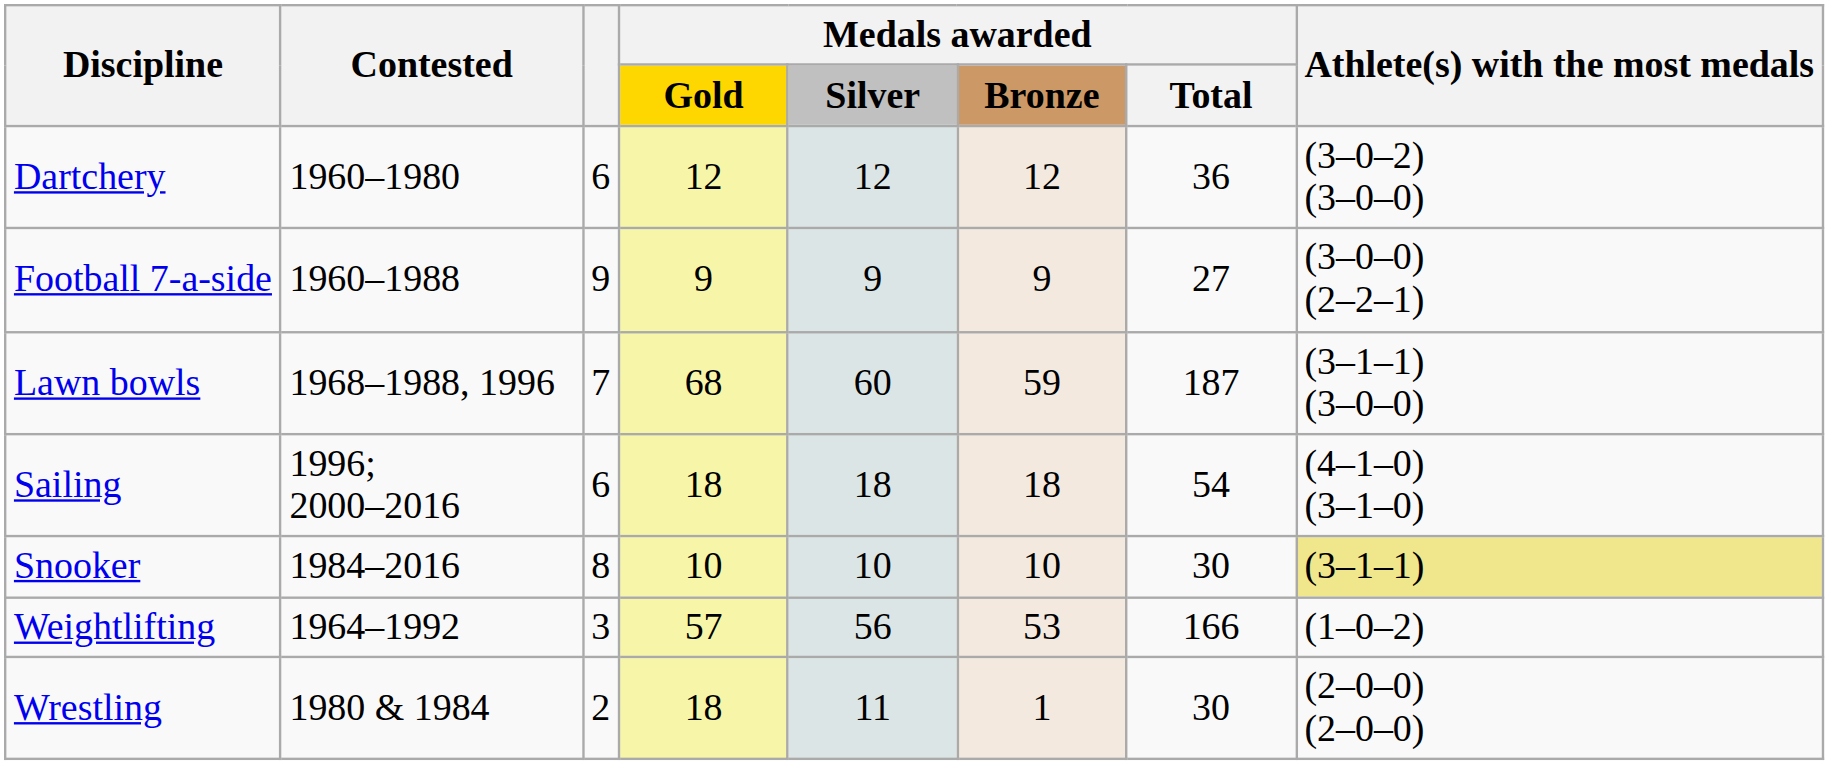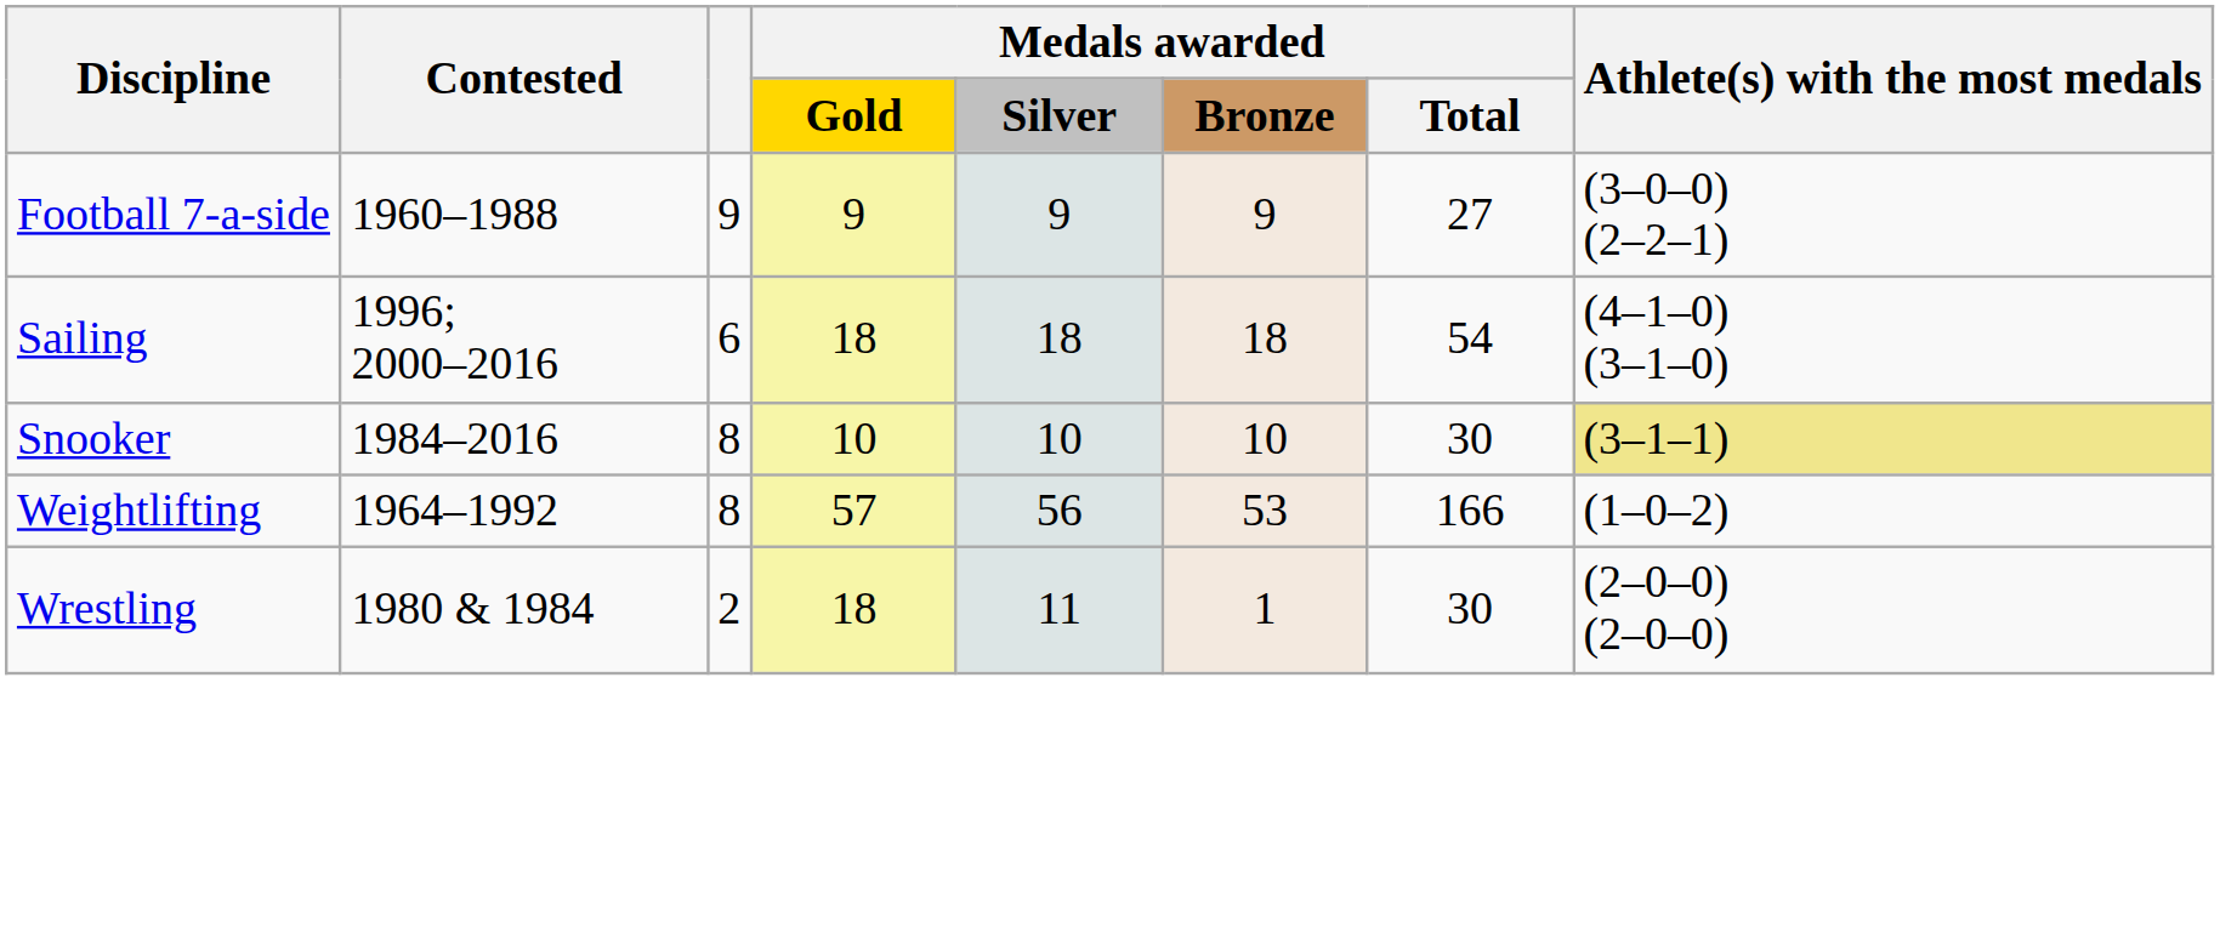- row: Dartchery | 1960–1980 | 6 | 12 | 12 | 12 | 36 | (3–0–2) (3–0–0)
- row: Lawn bowls | 1968–1988, 1996 | 7 | 68 | 60 | 59 | 187 | (3–1–1) (3–0–0)
Weightlifting | column 3: 3 -> 8
